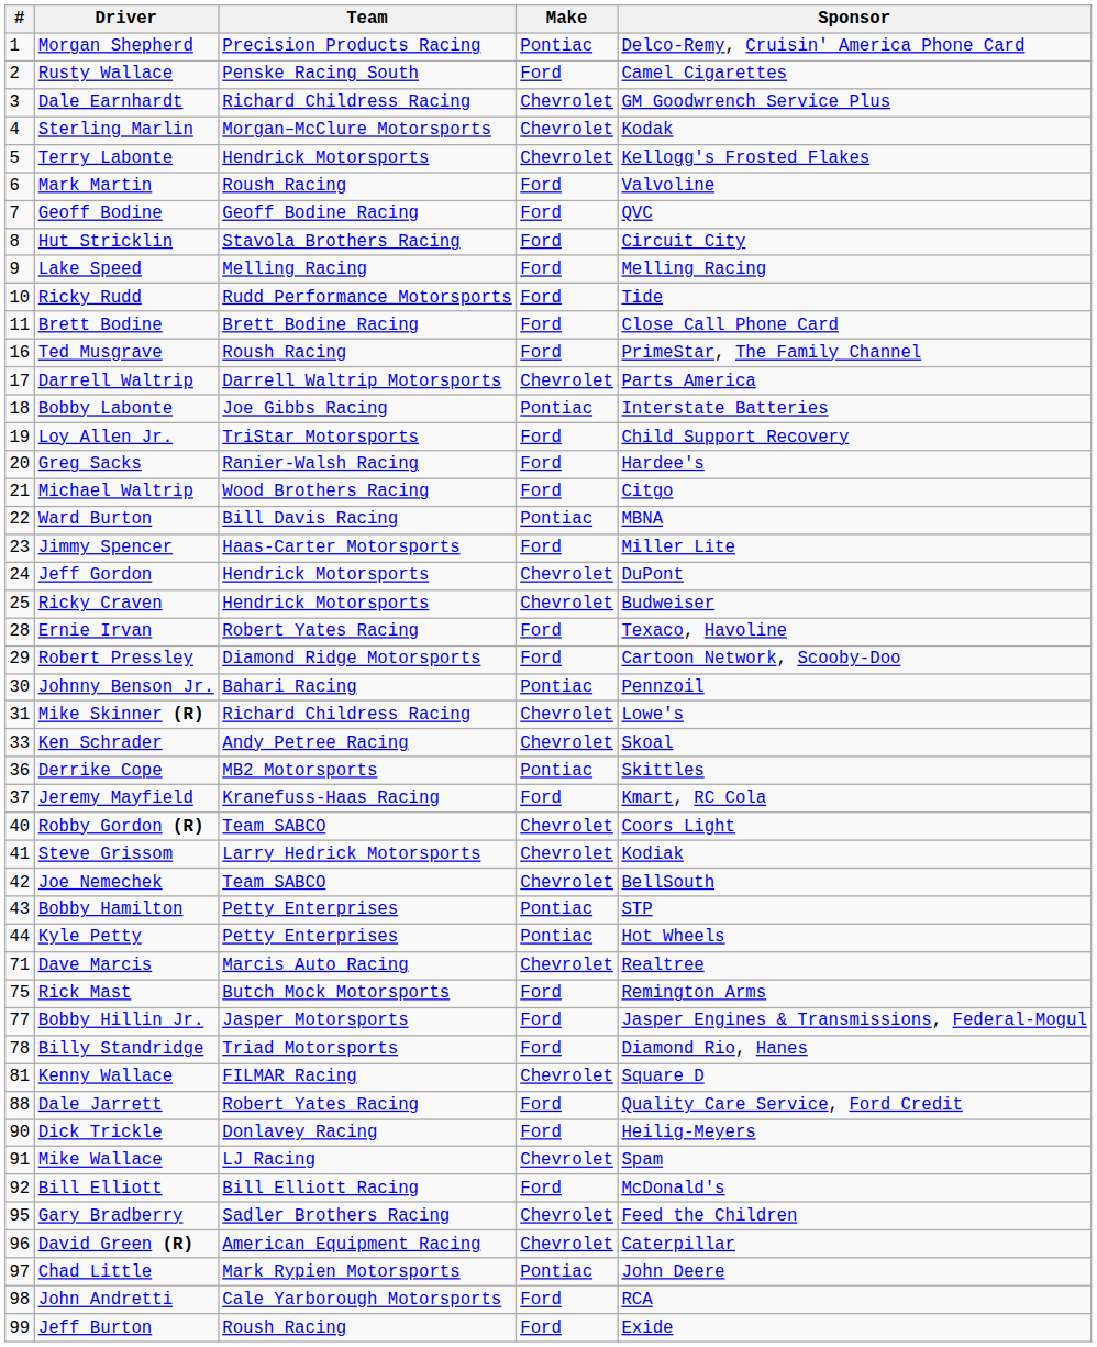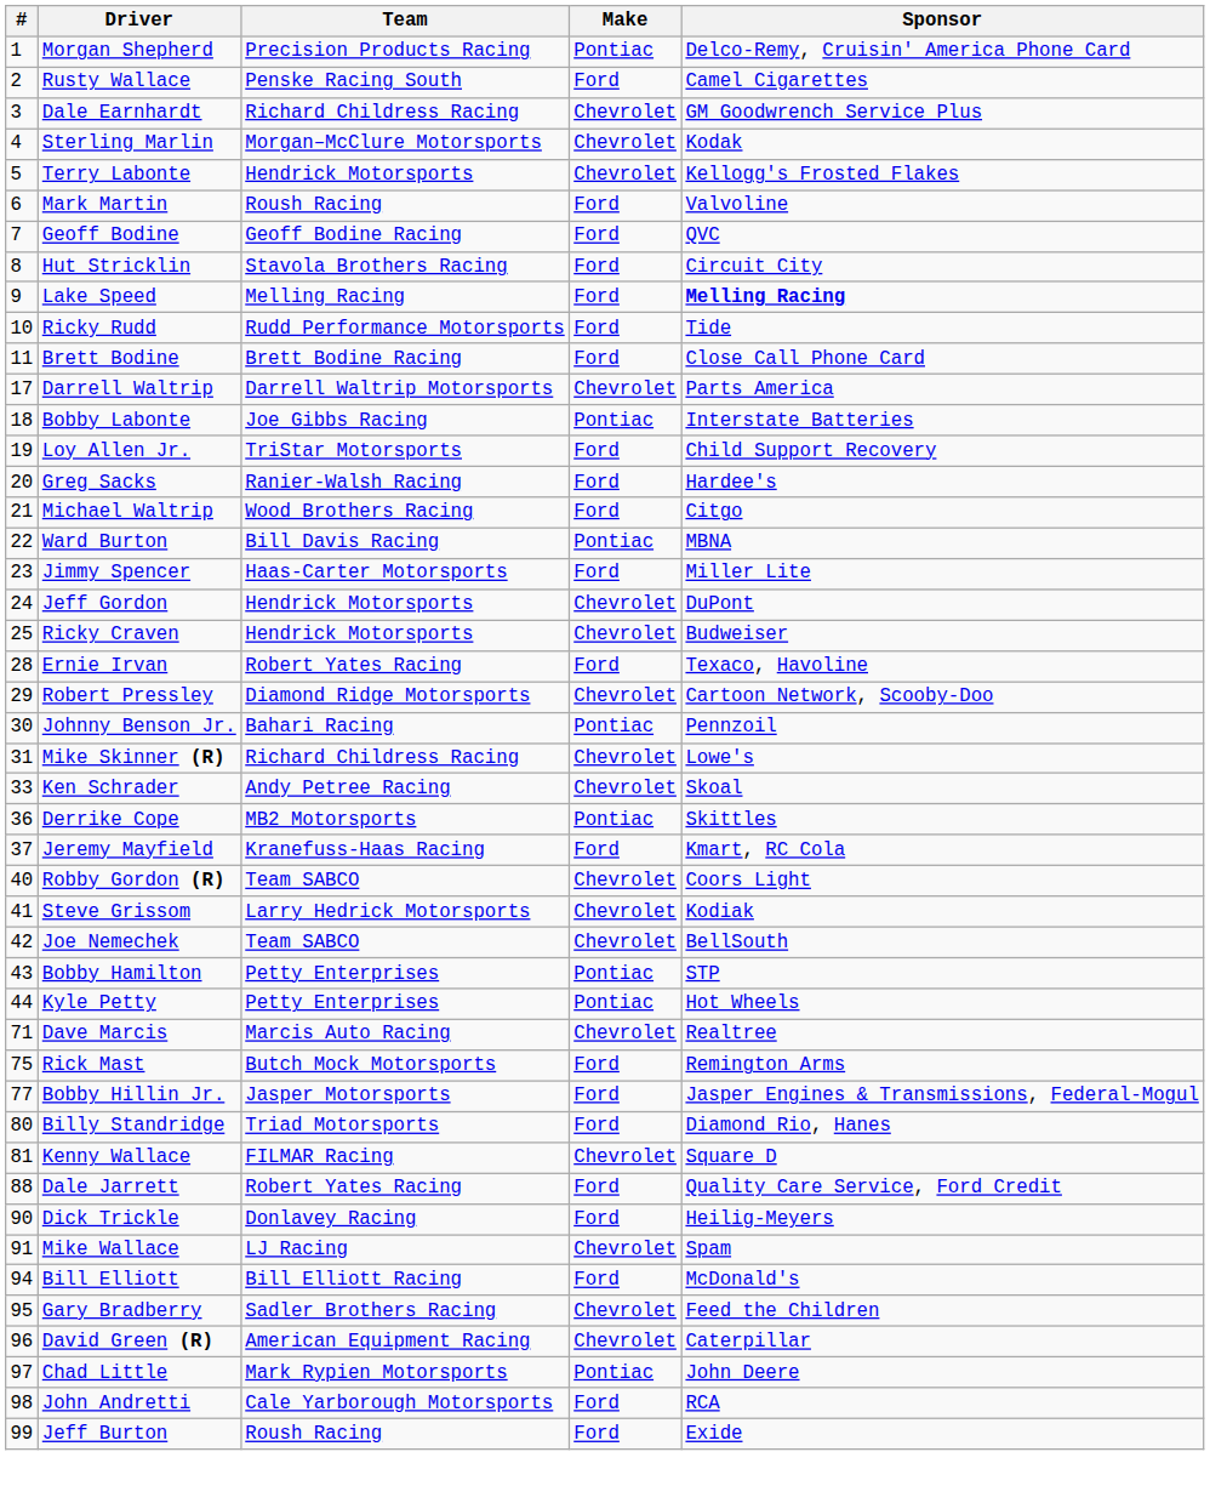Lake Speed | Sponsor: normal -> bold
- row: 16 | Ted Musgrave | Roush Racing | Ford | PrimeStar, The Family Channel
Robert Pressley | Make: Ford -> Chevrolet
Billy Standridge | #: 78 -> 80
Bill Elliott | #: 92 -> 94
